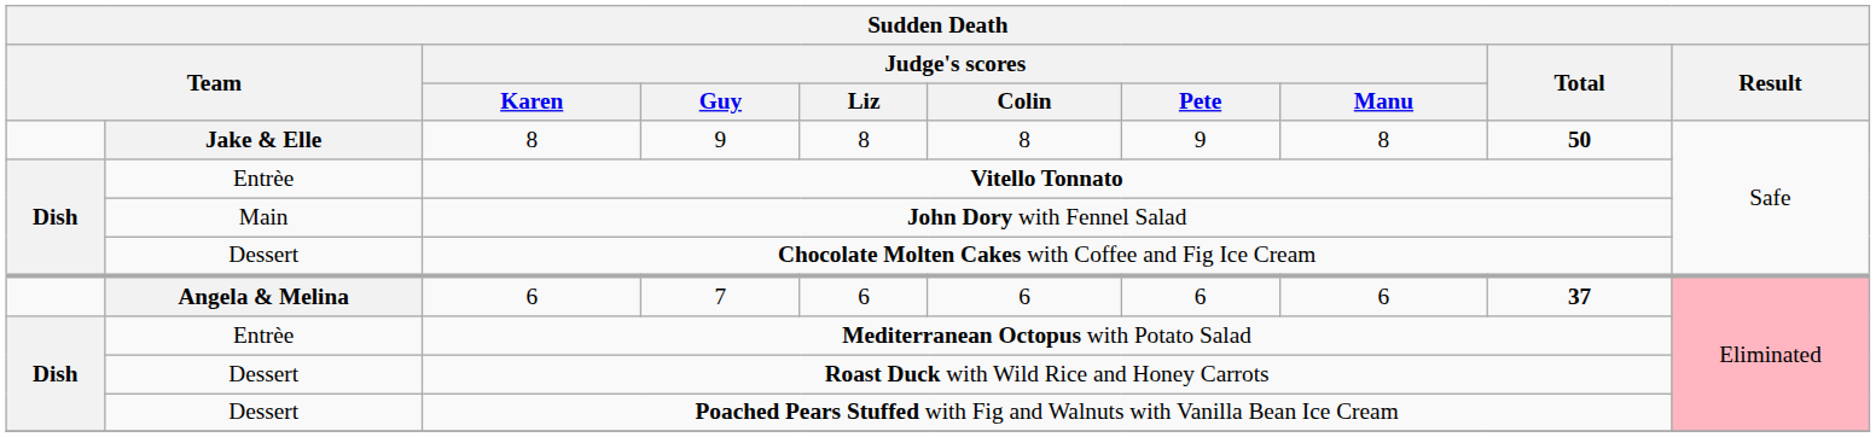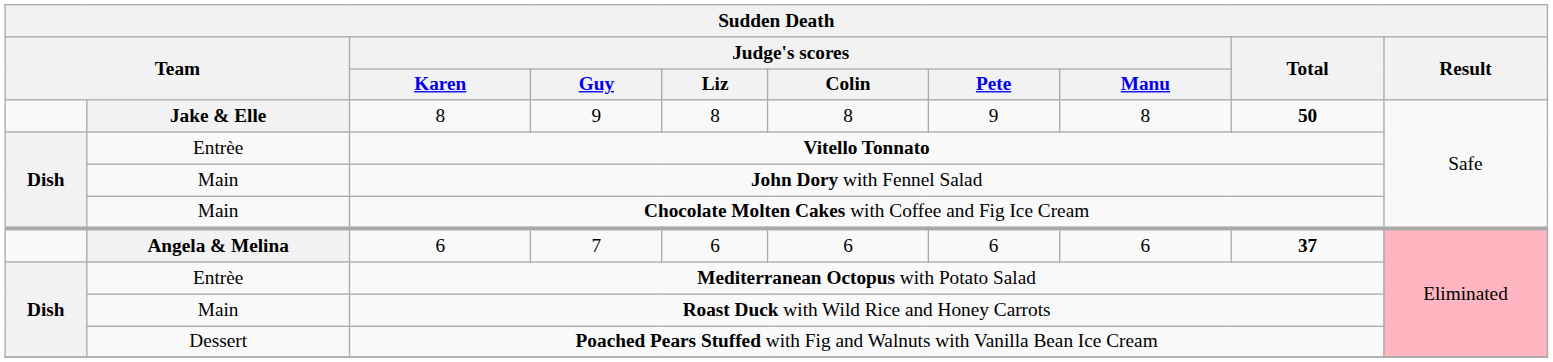Chocolate Molten Cakes with Coffee and Fig Ice Cream | column 2: Dessert -> Main
Roast Duck with Wild Rice and Honey Carrots | column 2: Dessert -> Main
